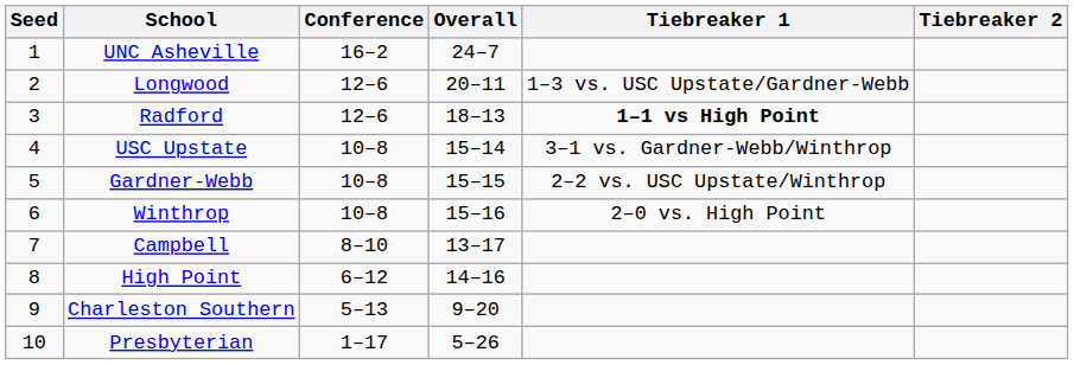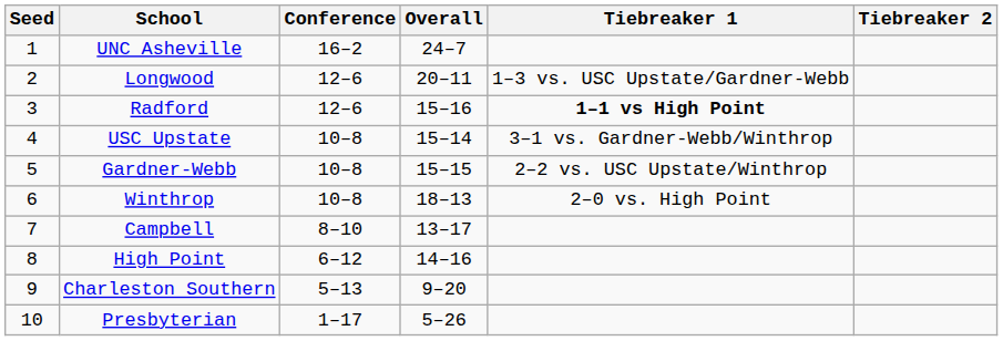Radford | Overall: 18–13 -> 15–16
Winthrop | Overall: 15–16 -> 18–13
